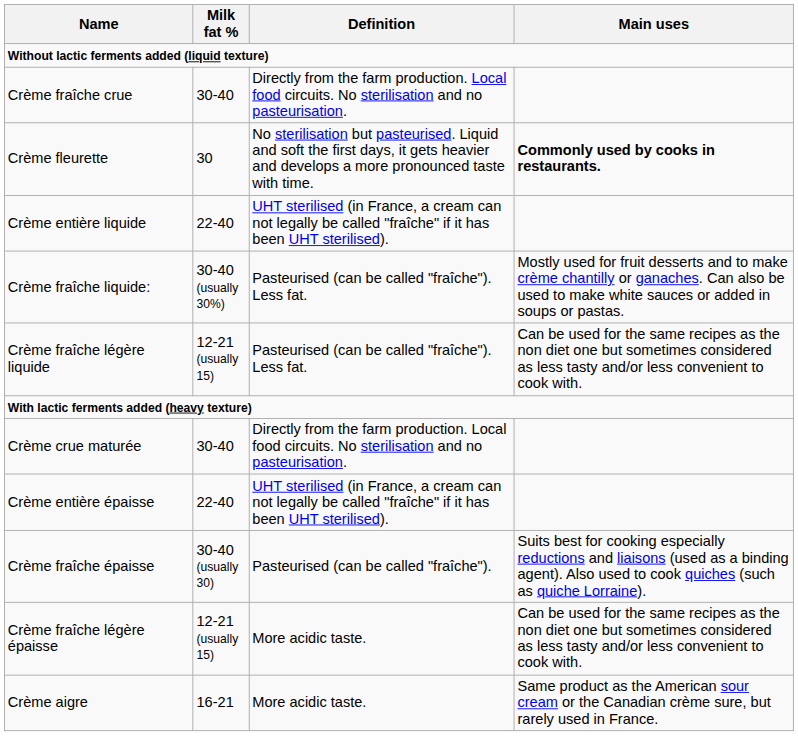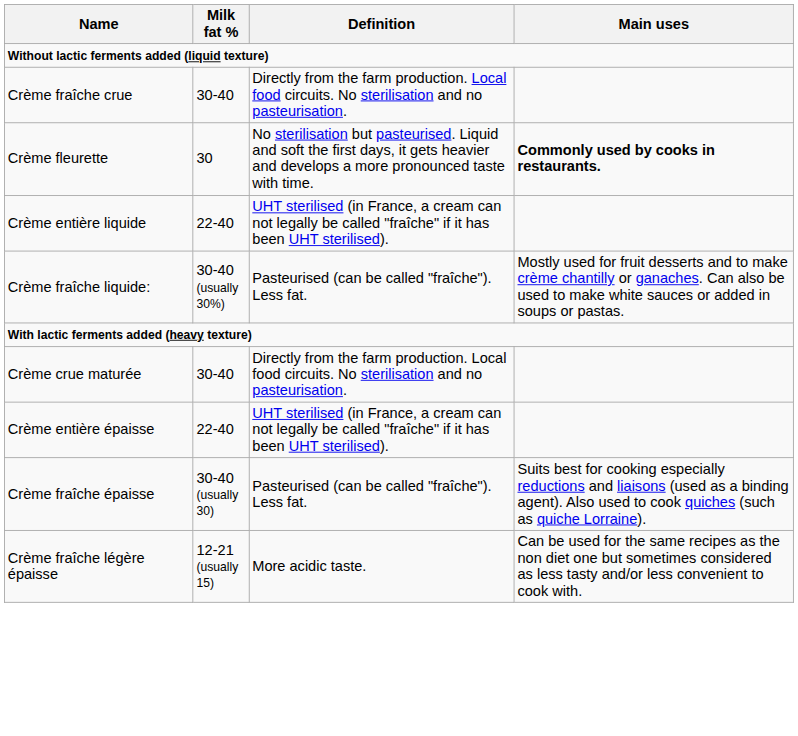- row: Crème fraîche légère liquide | 12-21 (usually 15) | Pasteurised (can be called "fraîche"). Less fat. | Can be used for the same recipes as the non diet one but sometimes considered as less tasty and/or less convenient to cook with.
Crème fraîche épaisse | Definition: Pasteurised (can be called "fraîche"). -> Pasteurised (can be called "fraîche"). Less fat.
- row: Crème aigre | 16-21 | More acidic taste. | Same product as the American sour cream or the Canadian crème sure, but rarely used in France.
